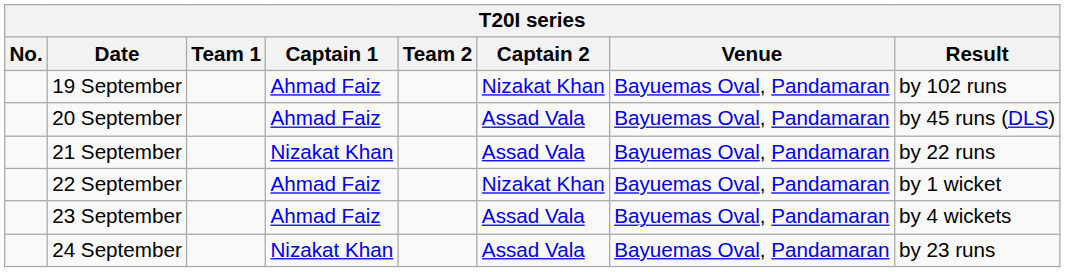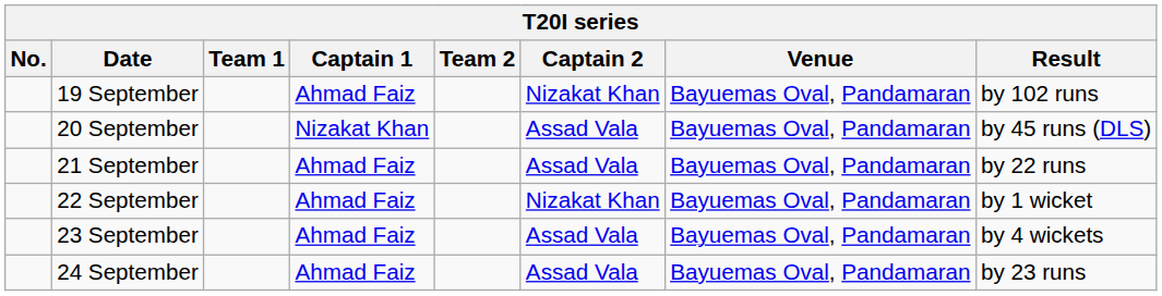20 September | Captain 1: Ahmad Faiz -> Nizakat Khan
21 September | Captain 1: Nizakat Khan -> Ahmad Faiz
24 September | Captain 1: Nizakat Khan -> Ahmad Faiz
